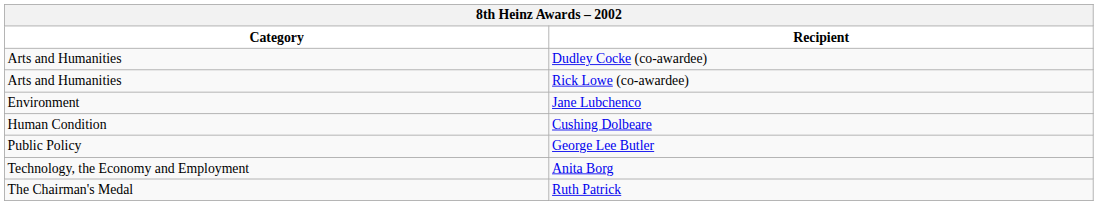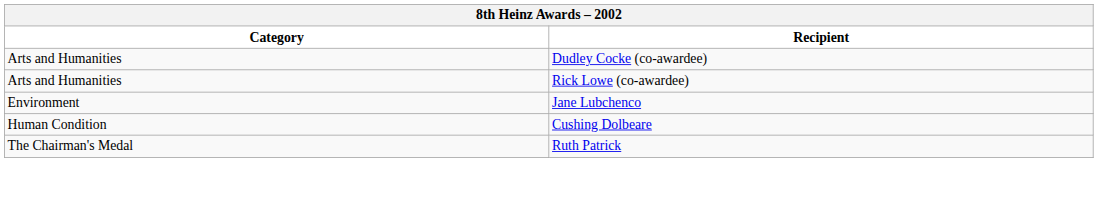- row: Public Policy | George Lee Butler
- row: Technology, the Economy and Employment | Anita Borg
